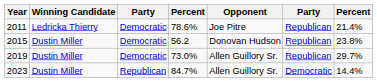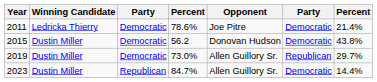2011 | column 6: Republican -> Democratic
2015 | column 6: Republican -> Democratic
2015 | column 7: 23.8% -> 43.8%
